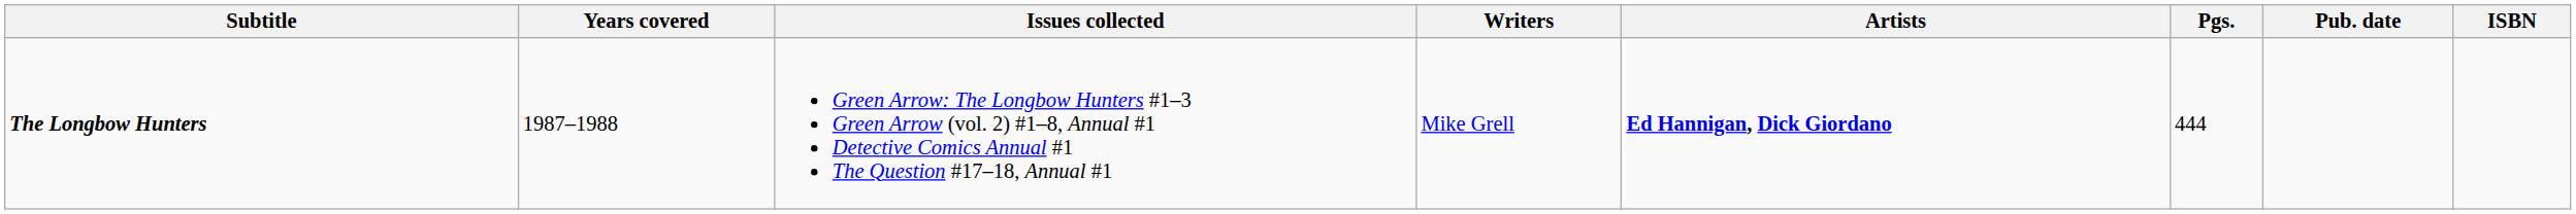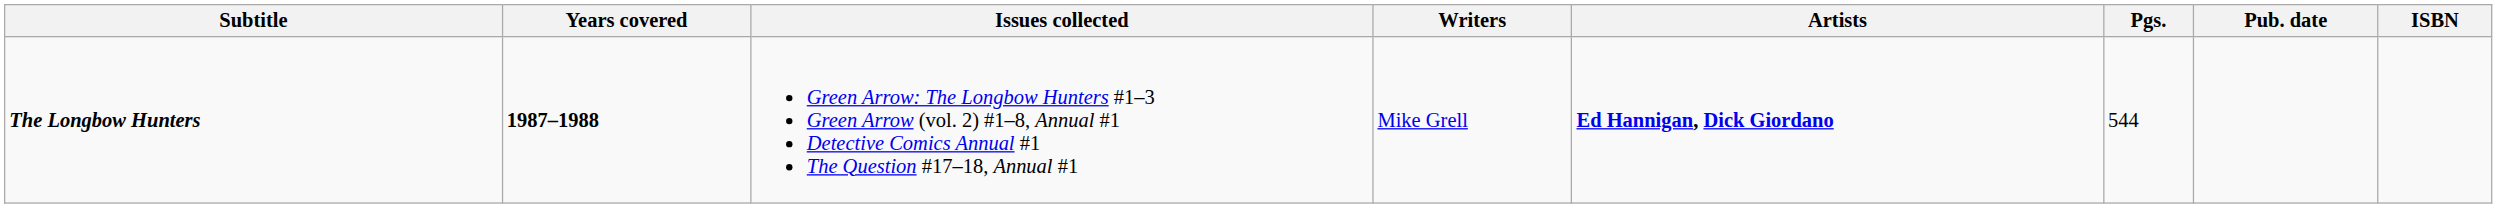The Longbow Hunters | Years covered: normal -> bold
The Longbow Hunters | Pgs.: 444 -> 544
